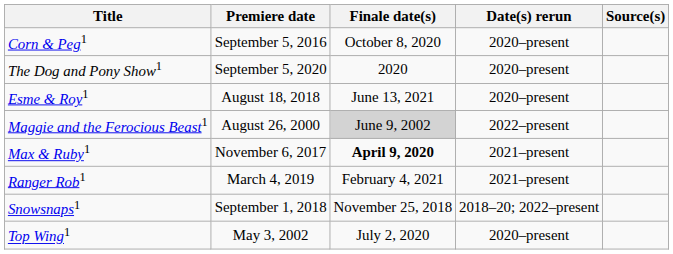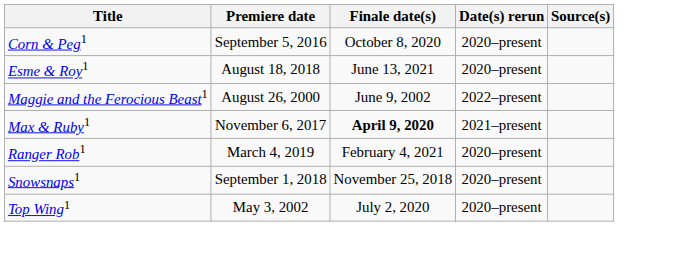- row: The Dog and Pony Show1 | September 5, 2020 | 2020 | 2020–present
Maggie and the Ferocious Beast1 | Finale date(s): lightgrey background -> no background
Ranger Rob1 | Date(s) rerun: 2021–present -> 2020–present
Snowsnaps1 | Date(s) rerun: 2018–20; 2022–present -> 2020–present
